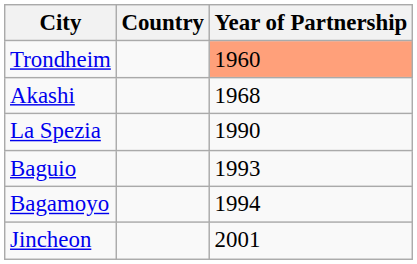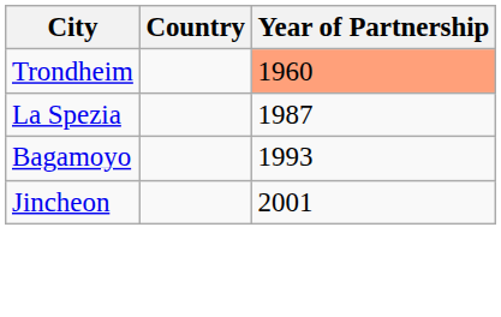- row: Akashi | 1968
La Spezia | Year of Partnership: 1990 -> 1987
- row: Baguio | 1993
Bagamoyo | Year of Partnership: 1994 -> 1993
